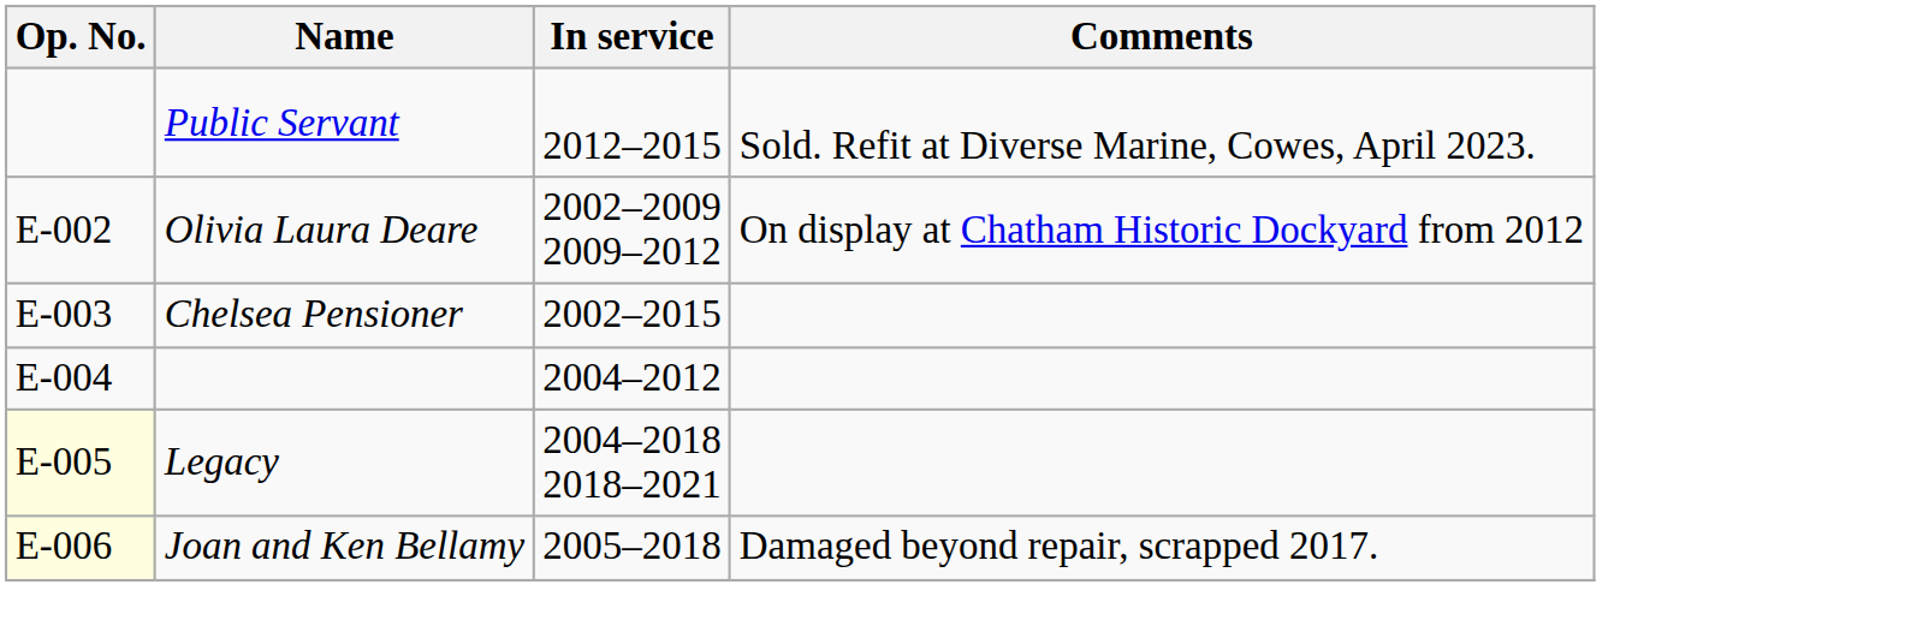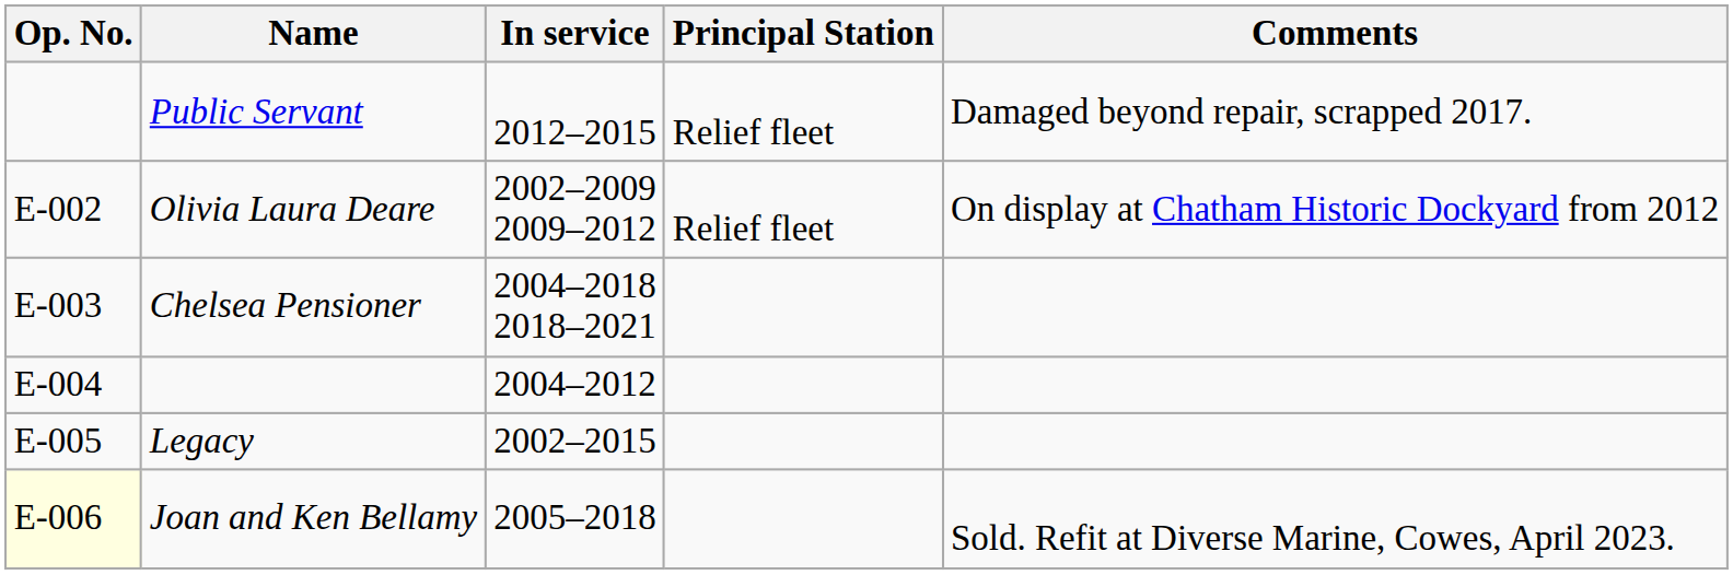+ column: Principal Station | Relief fleet | Relief fleet
Public Servant | Comments: Sold. Refit at Diverse Marine, Cowes, April 2023. -> Damaged beyond repair, scrapped 2017.
Chelsea Pensioner | In service: 2002–2015 -> 2004–2018 2018–2021
Legacy | Op. No.: lightyellow background -> no background
Legacy | In service: 2004–2018 2018–2021 -> 2002–2015
Joan and Ken Bellamy | Comments: Damaged beyond repair, scrapped 2017. -> Sold. Refit at Diverse Marine, Cowes, April 2023.
